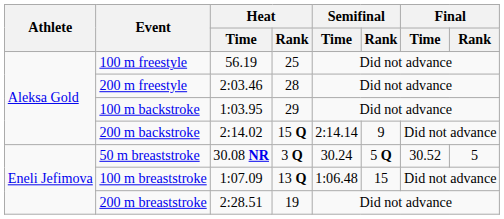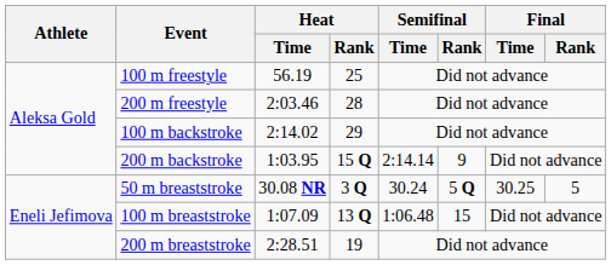100 m backstroke | Heat / Time: 1:03.95 -> 2:14.02
200 m backstroke | Heat / Time: 2:14.02 -> 1:03.95
50 m breaststroke | Final / Time: 30.52 -> 30.25
